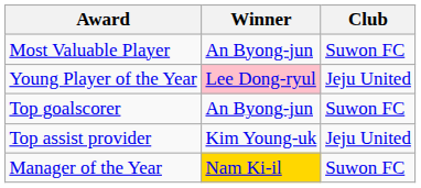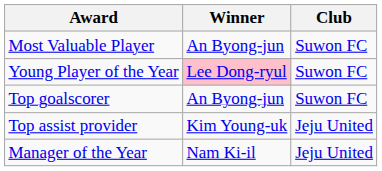Young Player of the Year | Club: Jeju United -> Suwon FC
Manager of the Year | Winner: gold background -> no background
Manager of the Year | Club: Suwon FC -> Jeju United
